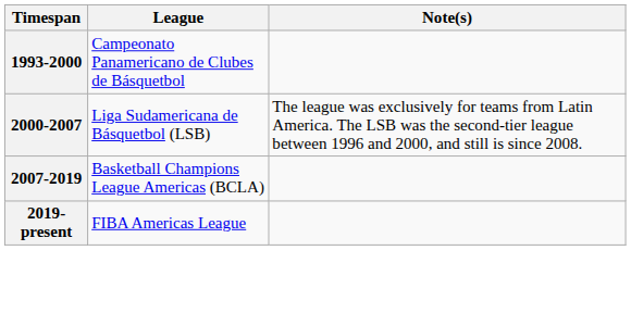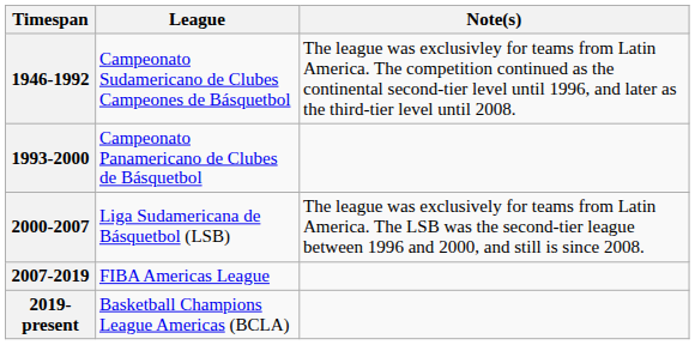+ row: 1946-1992 | Campeonato Sudamericano de Clubes Campeones de Básquetbol | The league was exclusivley for teams from Latin America. The competition continued as the continental second-tier level until 1996, and later as the third-tier level until 2008.
2007-2019 | League: Basketball Champions League Americas (BCLA) -> FIBA Americas League
2019-present | League: FIBA Americas League -> Basketball Champions League Americas (BCLA)
